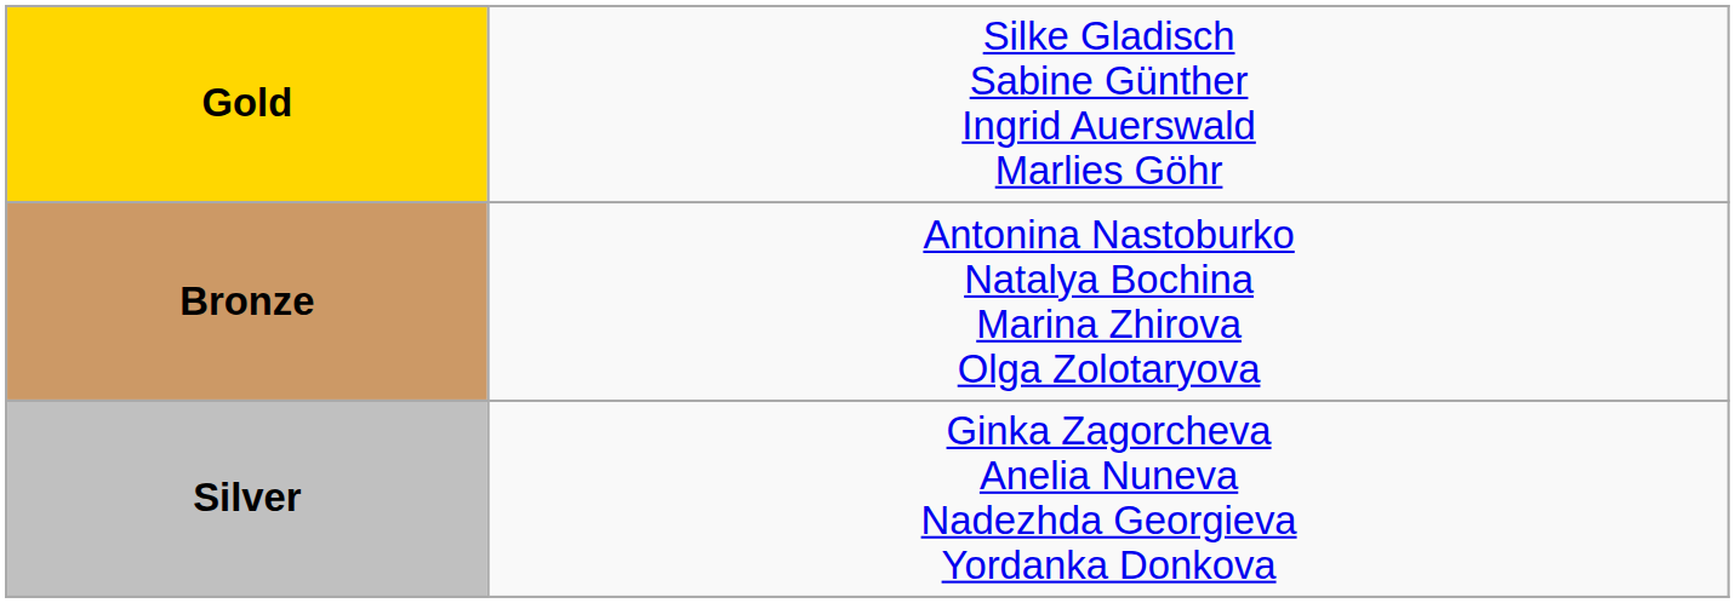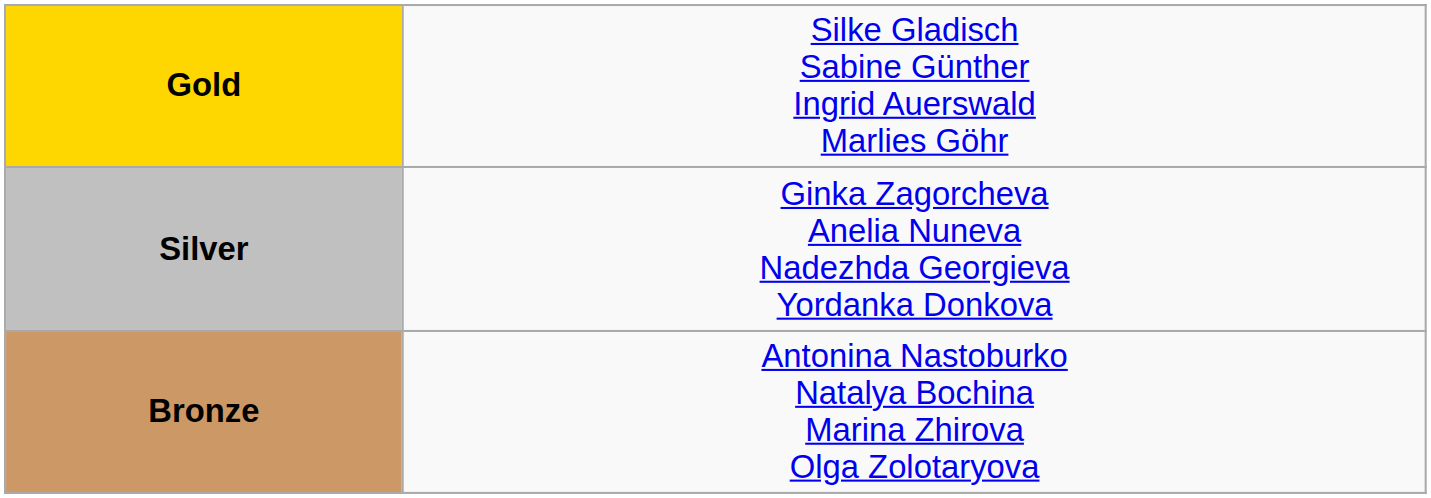rows swapped: Silver <-> Bronze
